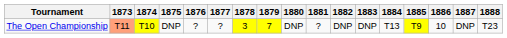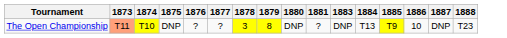- column: 1882 | DNP
The Open Championship | 1879: 7 -> 8
